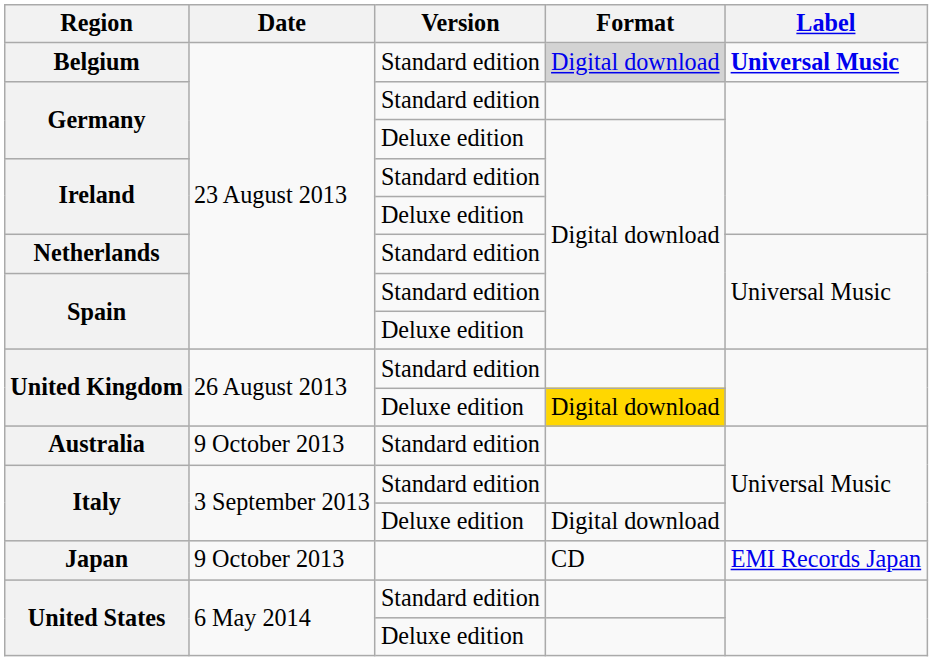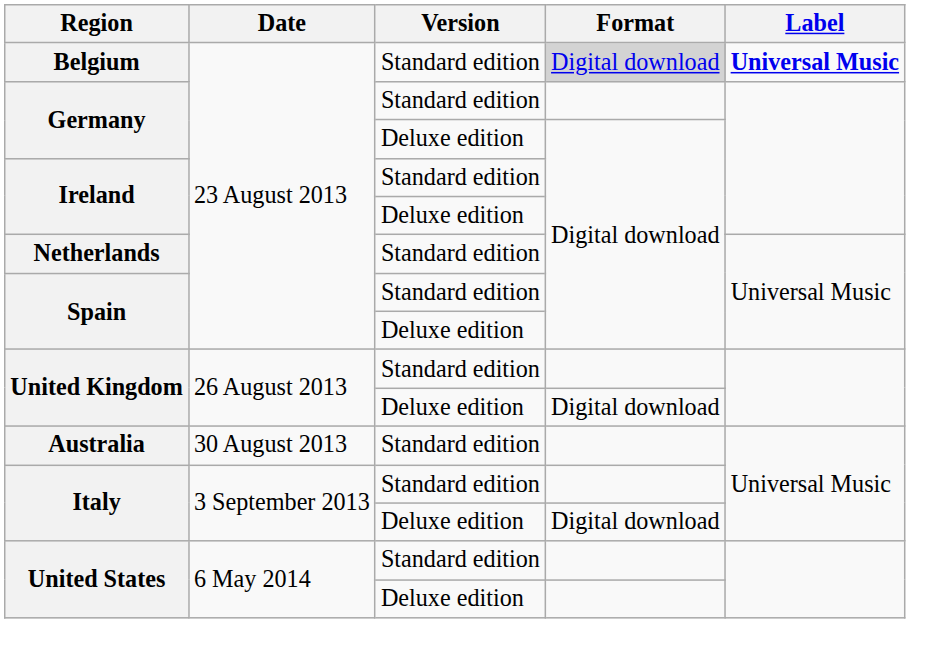United Kingdom / Deluxe edition | Format: gold background -> no background
Australia | Date: 9 October 2013 -> 30 August 2013
- row: Japan | 9 October 2013 | CD | EMI Records Japan
